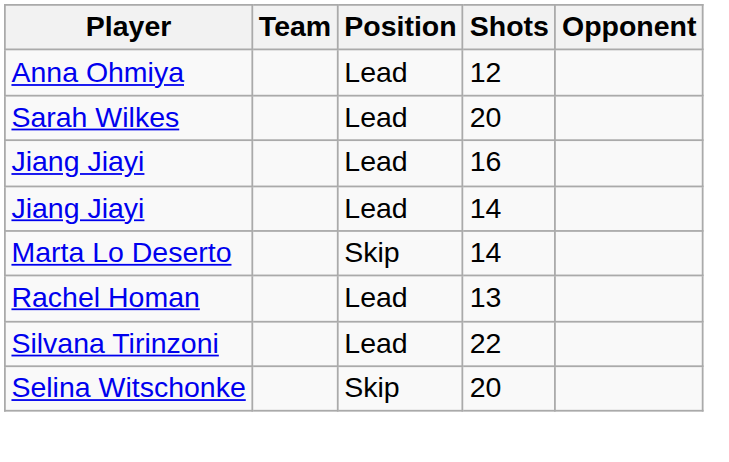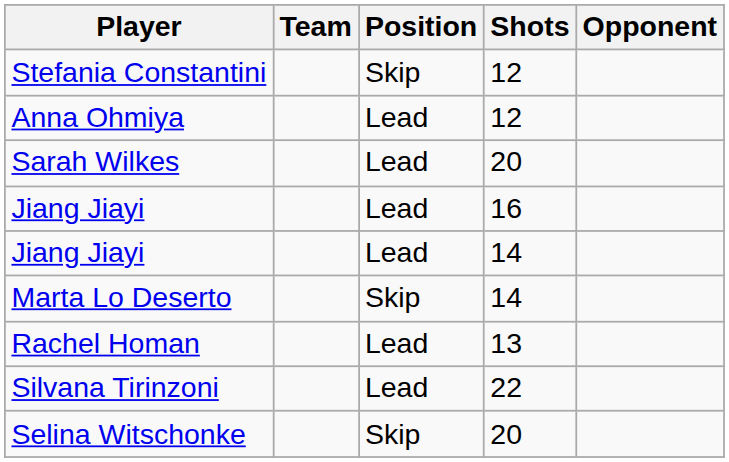+ row: Stefania Constantini | Skip | 12
